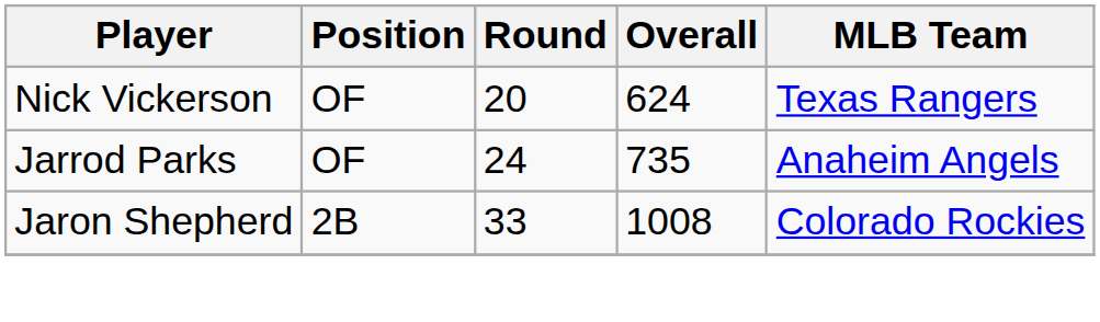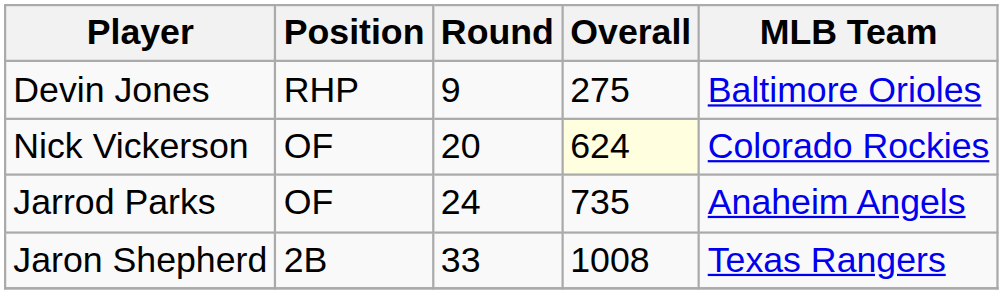+ row: Devin Jones | RHP | 9 | 275 | Baltimore Orioles
Nick Vickerson | Overall: no background -> lightyellow background
Nick Vickerson | MLB Team: Texas Rangers -> Colorado Rockies
Jaron Shepherd | MLB Team: Colorado Rockies -> Texas Rangers
